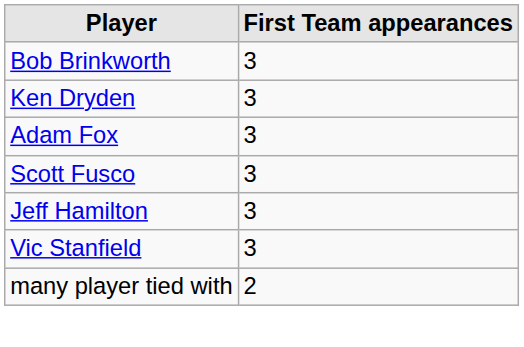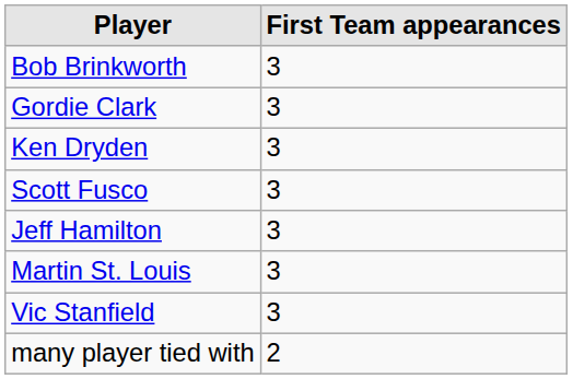+ row: Gordie Clark | 3
- row: Adam Fox | 3
+ row: Martin St. Louis | 3
